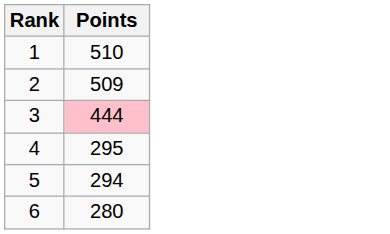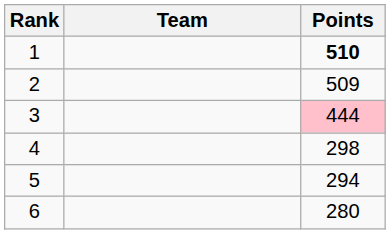+ column: Team
1 | Points: normal -> bold
4 | Points: 295 -> 298
